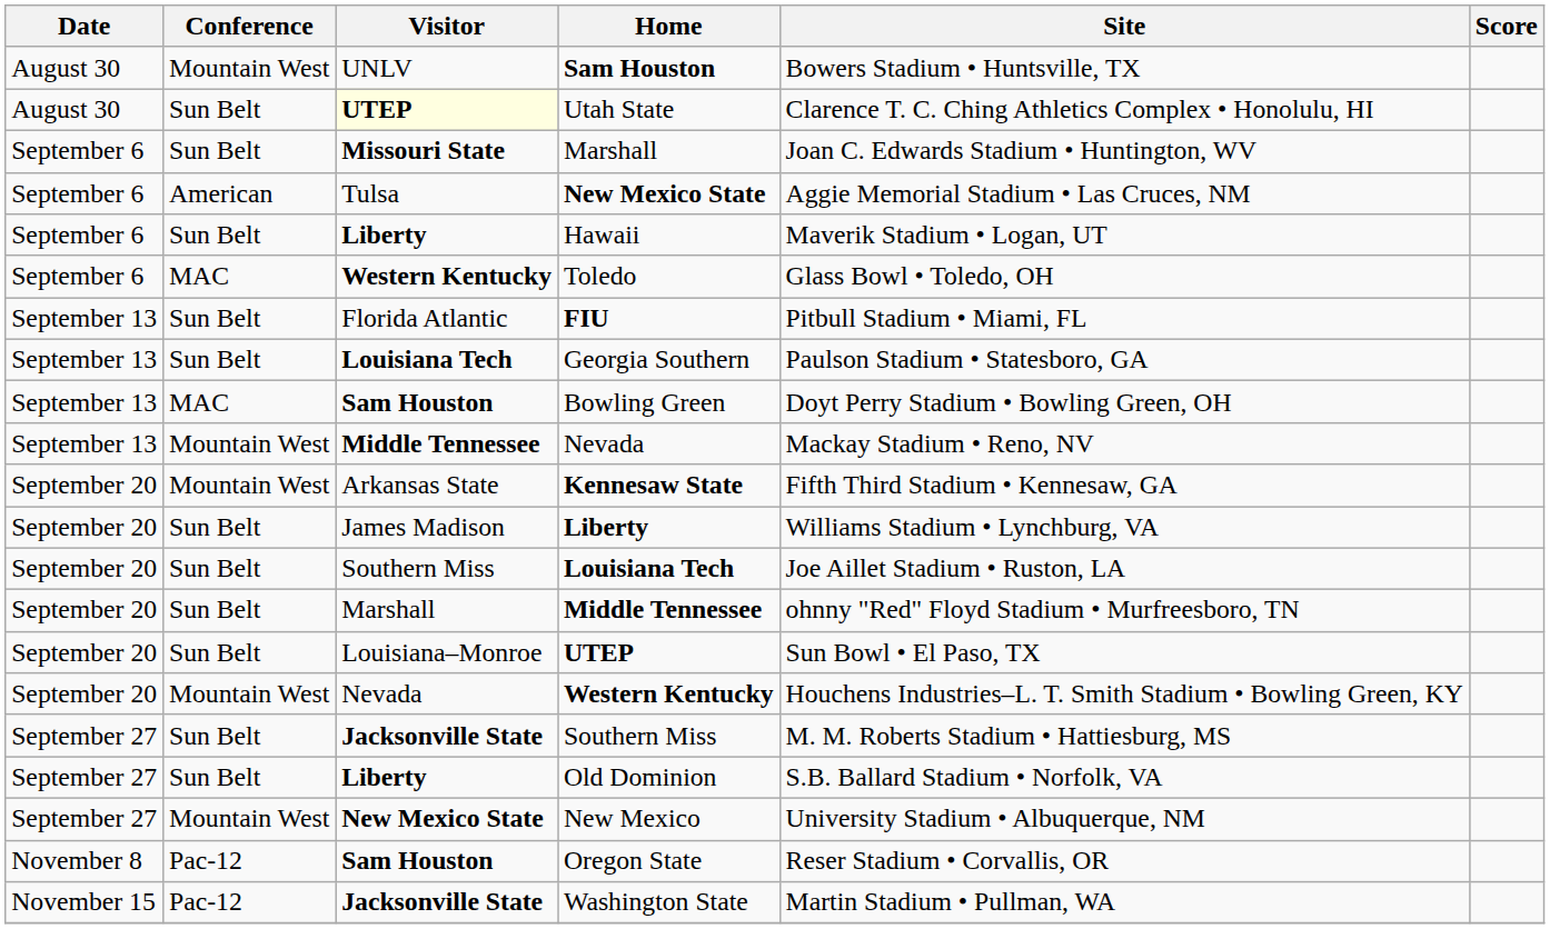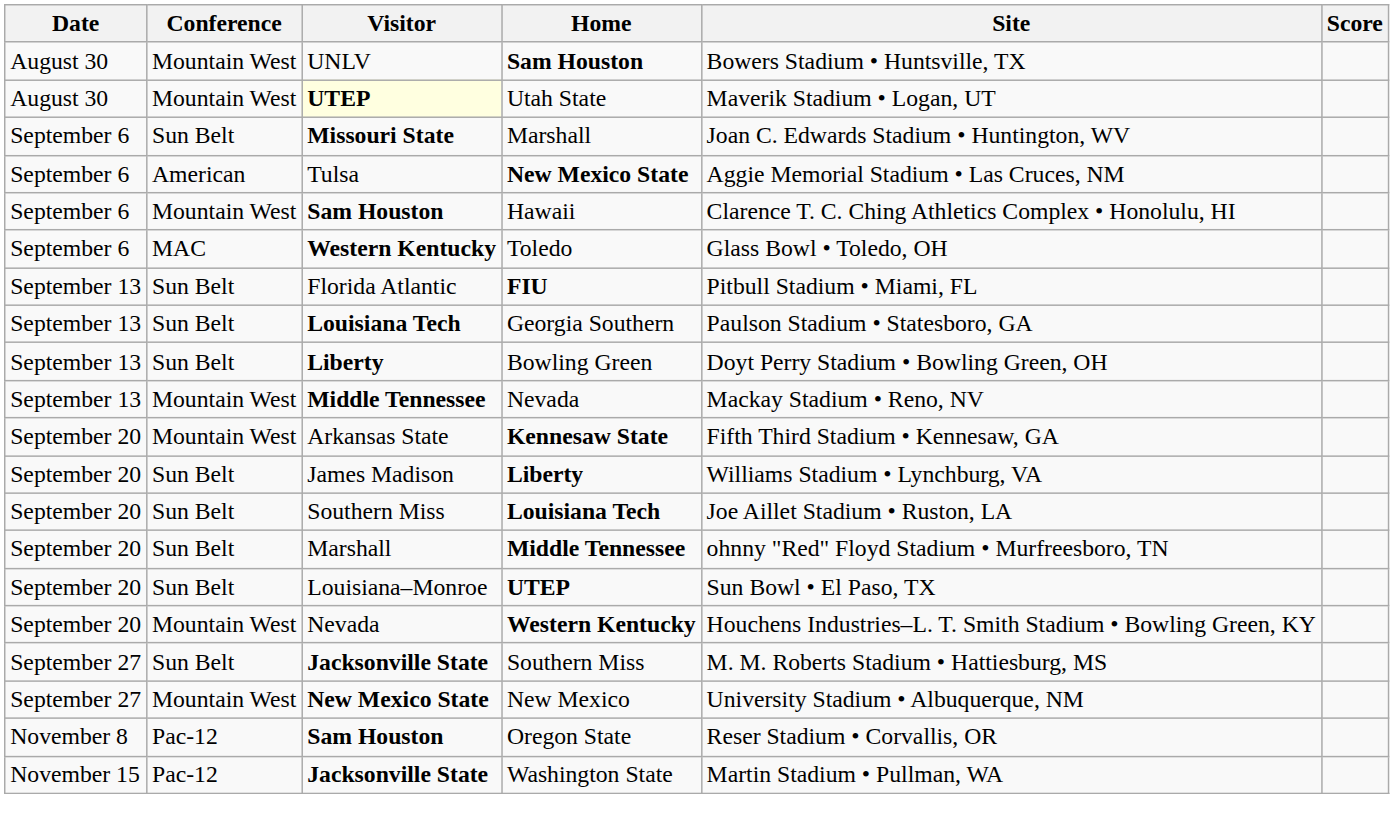Utah State | Conference: Sun Belt -> Mountain West
Utah State | Site: Clarence T. C. Ching Athletics Complex • Honolulu, HI -> Maverik Stadium • Logan, UT
Hawaii | Conference: Sun Belt -> Mountain West
Hawaii | Visitor: Liberty -> Sam Houston
Hawaii | Site: Maverik Stadium • Logan, UT -> Clarence T. C. Ching Athletics Complex • Honolulu, HI
Bowling Green | Conference: MAC -> Sun Belt
Bowling Green | Visitor: Sam Houston -> Liberty
- row: September 27 | Sun Belt | Liberty | Old Dominion | S.B. Ballard Stadium • Norfolk, VA
